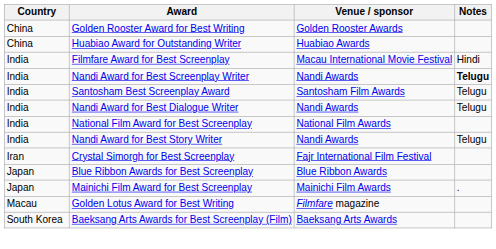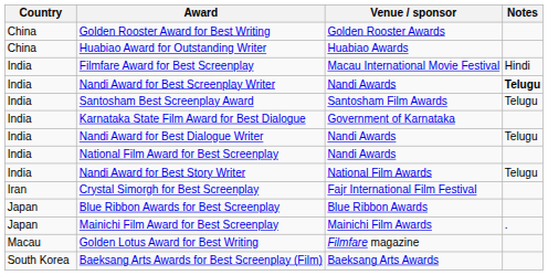+ row: India | Karnataka State Film Award for Best Dialogue | Government of Karnataka
National Film Award for Best Screenplay | Venue / sponsor: National Film Awards -> Nandi Awards
Nandi Award for Best Story Writer | Venue / sponsor: Nandi Awards -> National Film Awards
